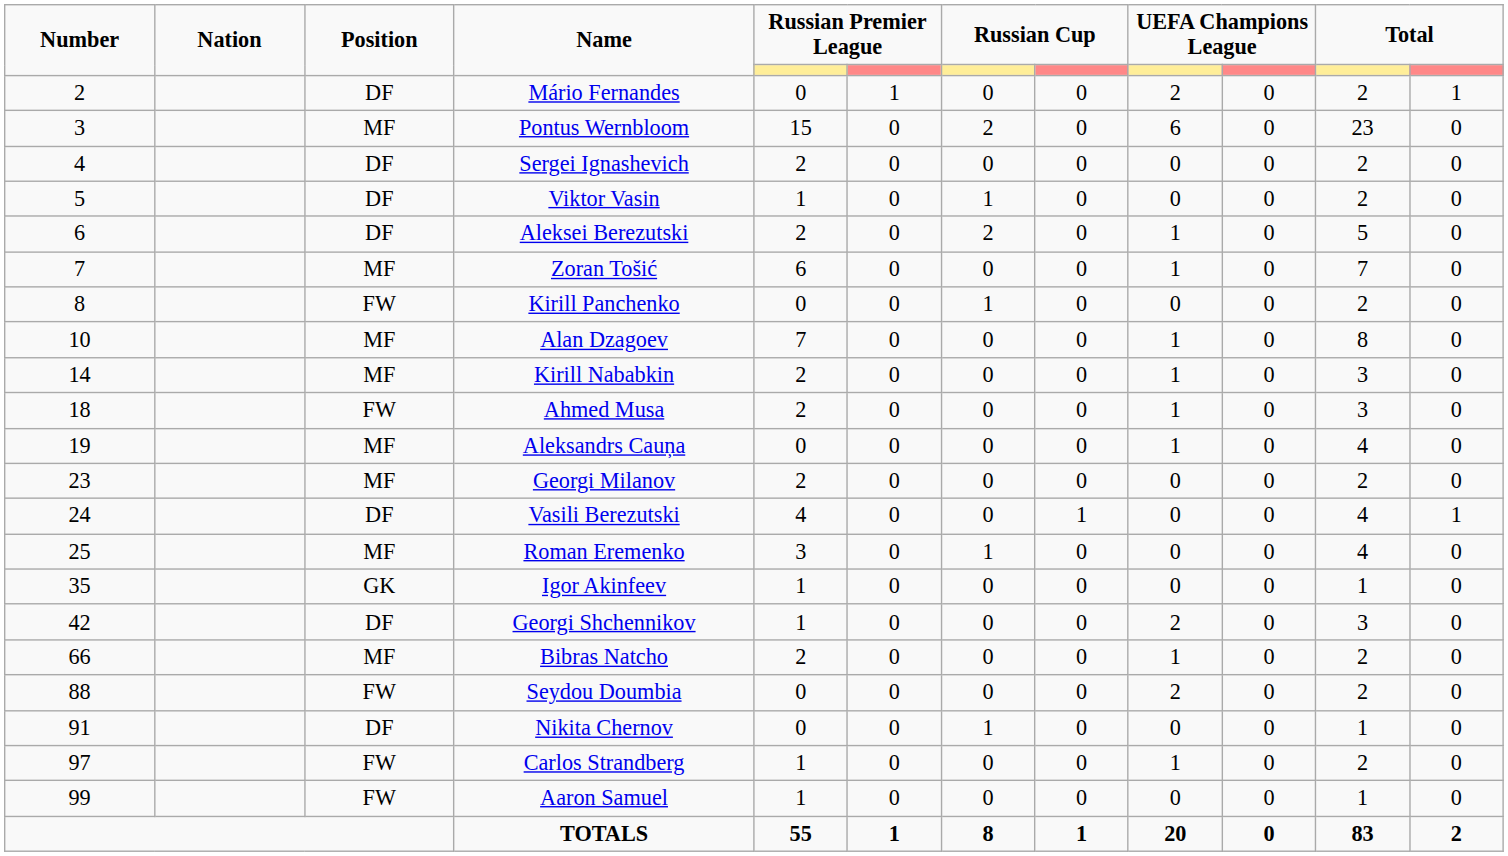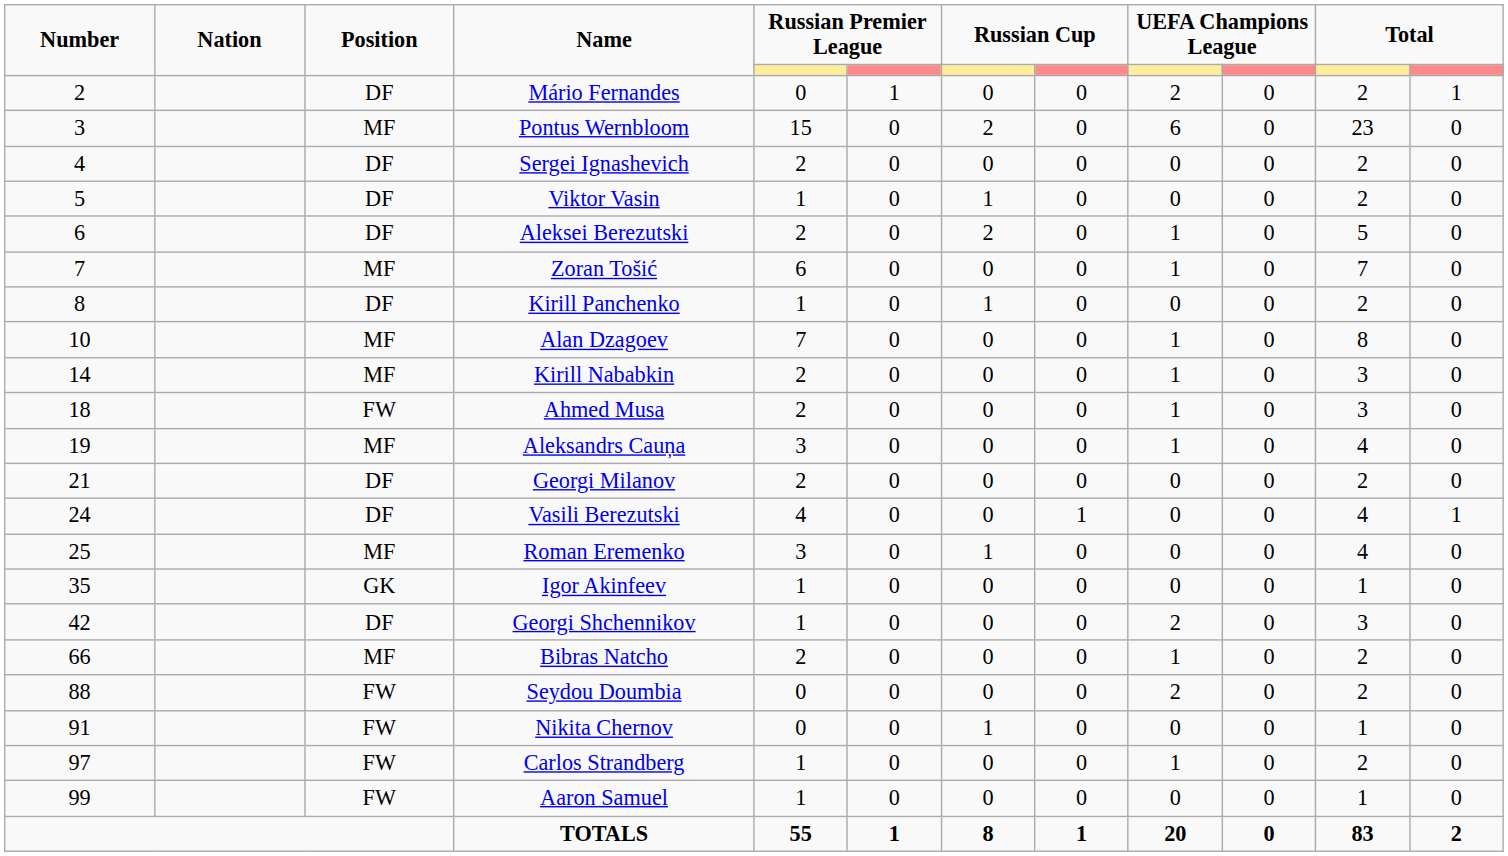Kirill Panchenko | Position: FW -> DF
Kirill Panchenko | column 5: 0 -> 1
Aleksandrs Cauņa | column 5: 0 -> 3
Georgi Milanov | Number: 23 -> 21
Georgi Milanov | Position: MF -> DF
Nikita Chernov | Position: DF -> FW
